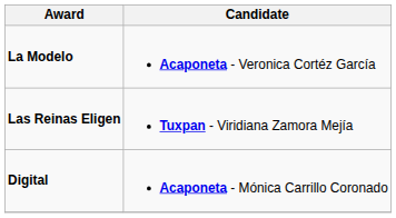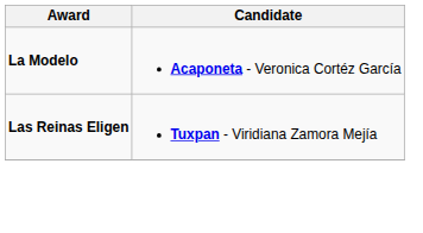- row: Digital | Acaponeta - Mónica Carrillo Coronado
